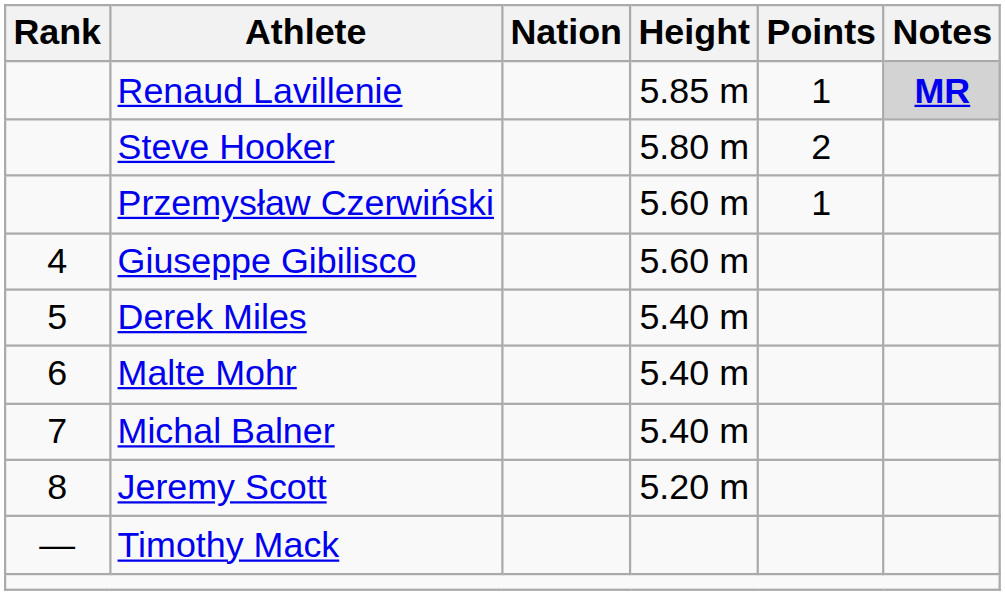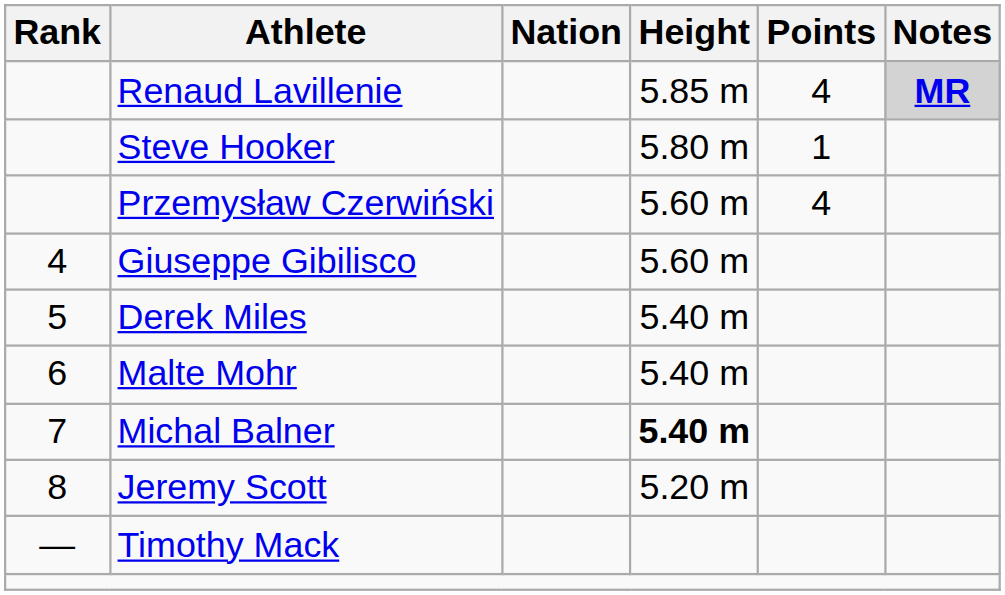Renaud Lavillenie | Points: 1 -> 4
Steve Hooker | Points: 2 -> 1
Przemysław Czerwiński | Points: 1 -> 4
Michal Balner | Height: normal -> bold
